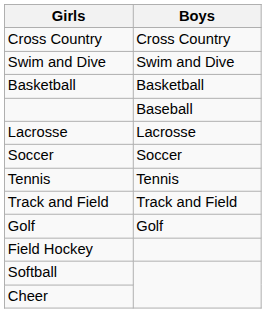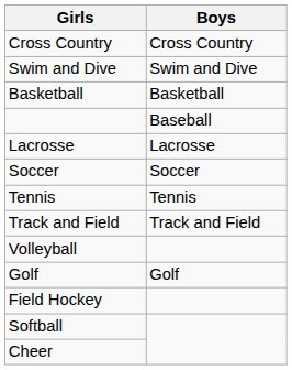+ row: Volleyball
